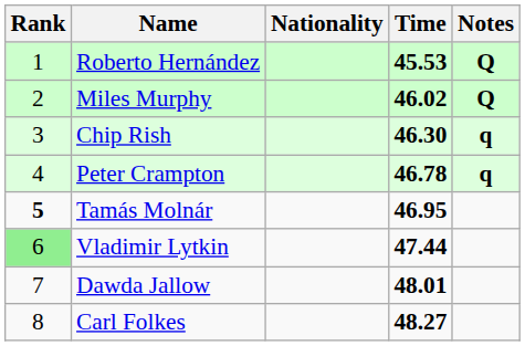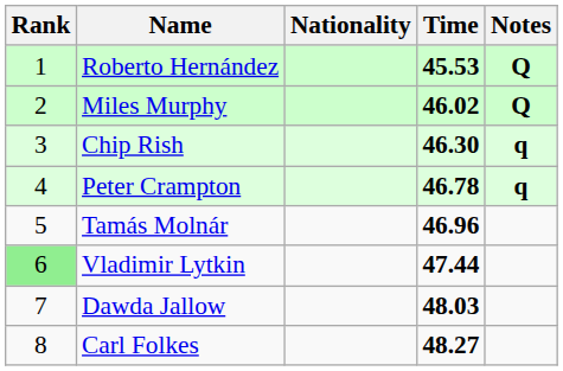Tamás Molnár | Rank: bold -> normal
Tamás Molnár | Time: 46.95 -> 46.96
Dawda Jallow | Time: 48.01 -> 48.03
